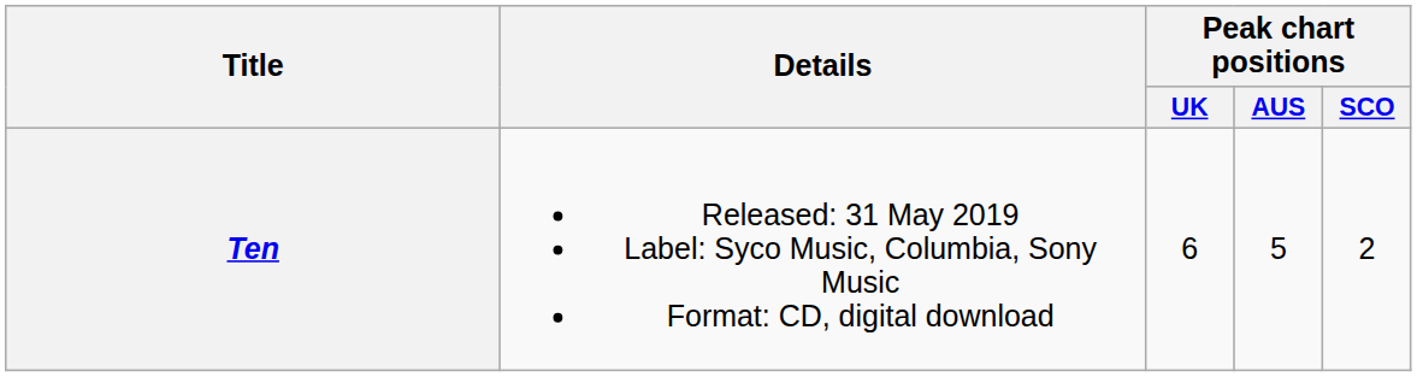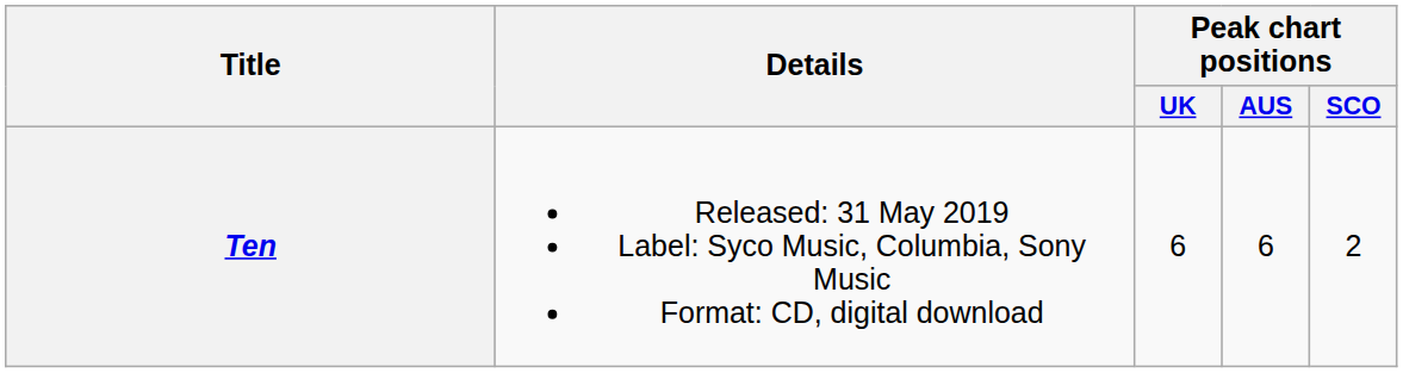Ten | Peak chart positions / AUS: 5 -> 6
